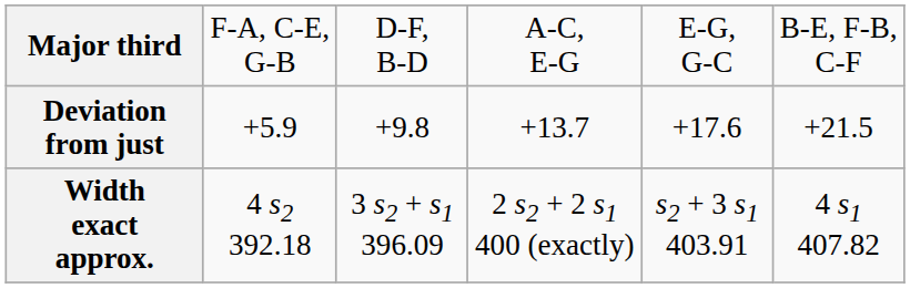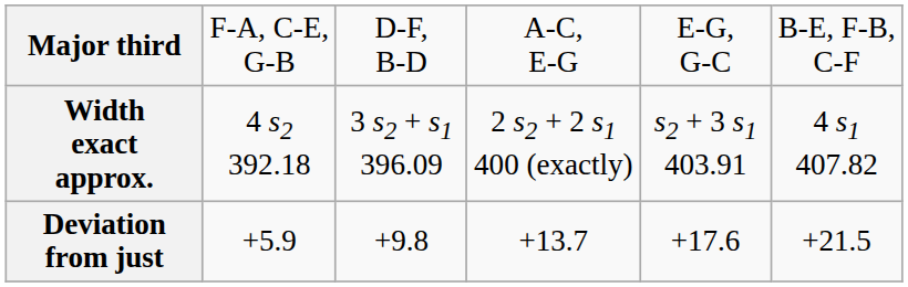rows swapped: Width exact approx. <-> Deviation from just
